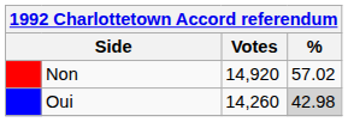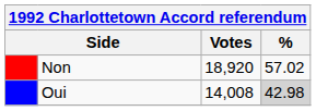Non | Votes: 14,920 -> 18,920
Oui | Votes: 14,260 -> 14,008
